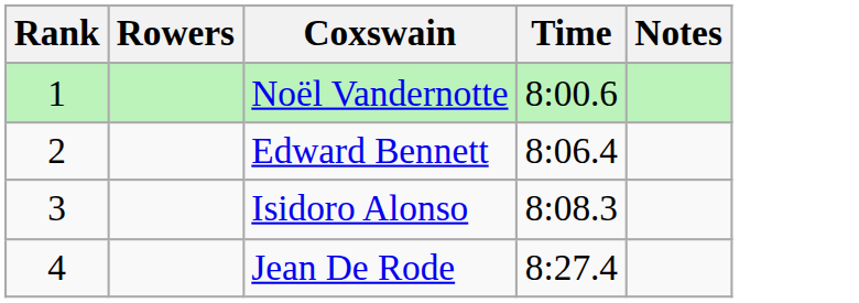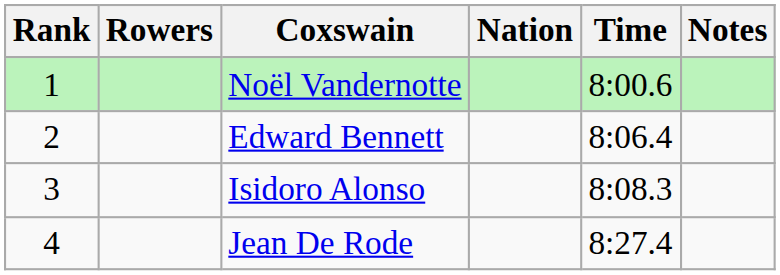+ column: Nation
